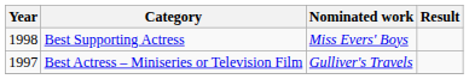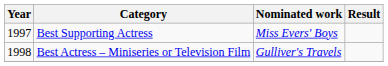Best Supporting Actress | Year: 1998 -> 1997
Best Actress – Miniseries or Television Film | Year: 1997 -> 1998
